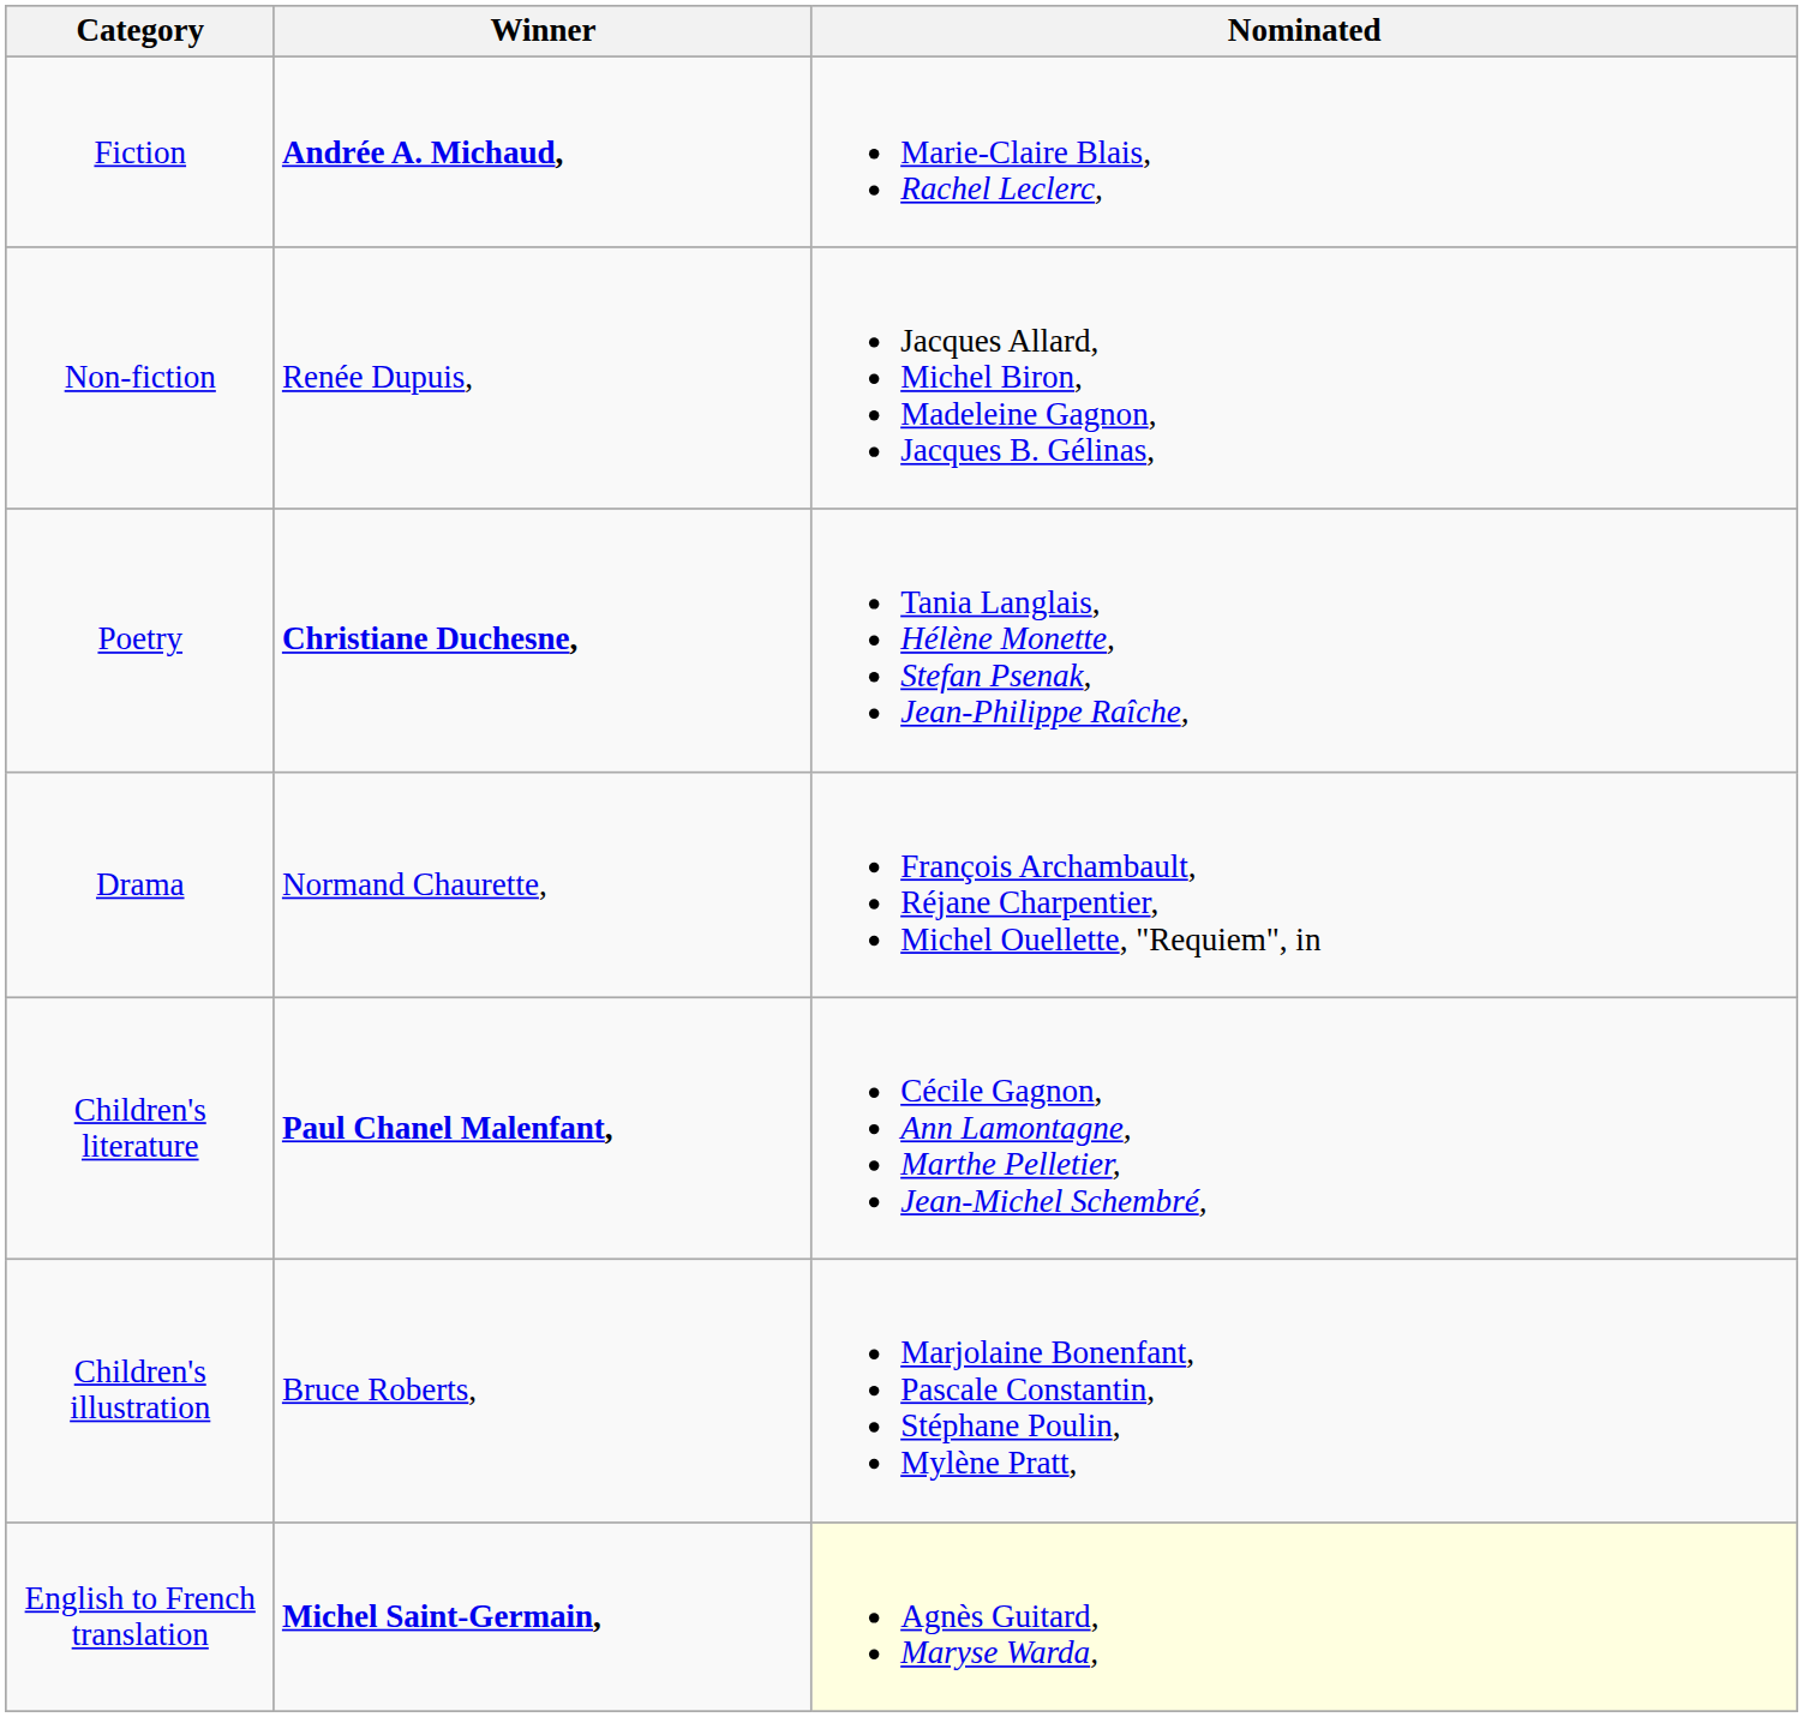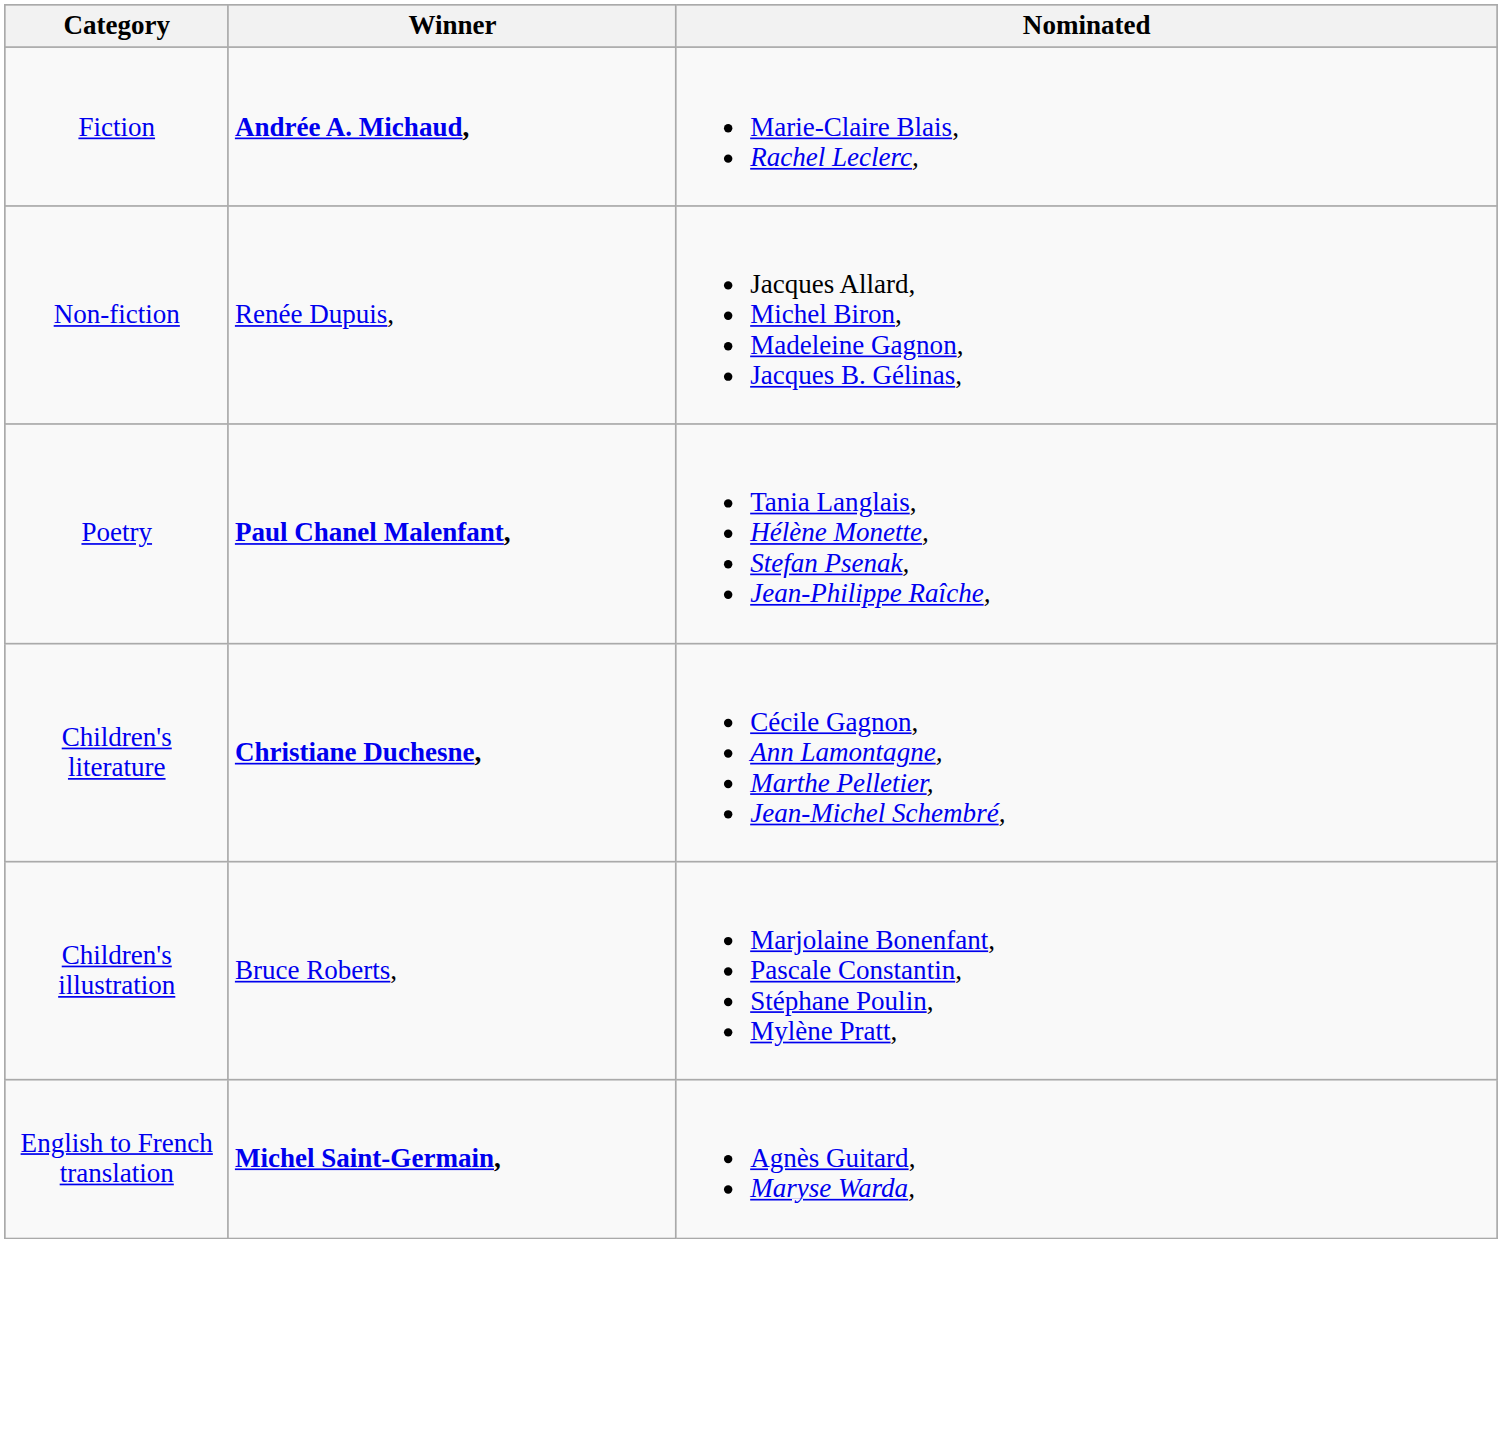Poetry | Winner: Christiane Duchesne, -> Paul Chanel Malenfant,
- row: Drama | Normand Chaurette, | François Archambault, Réjane Charpentier, Michel Ouellette, "Requiem", in
Children's literature | Winner: Paul Chanel Malenfant, -> Christiane Duchesne,
English to French translation | Nominated: lightyellow background -> no background
